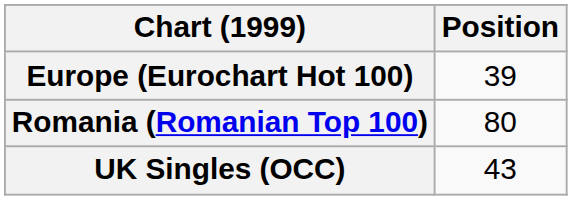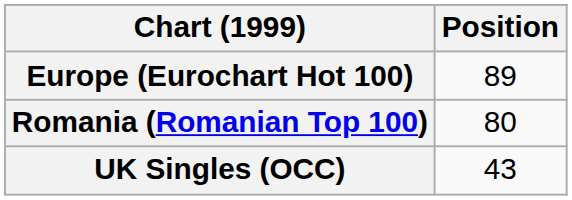Europe (Eurochart Hot 100) | Position: 39 -> 89
